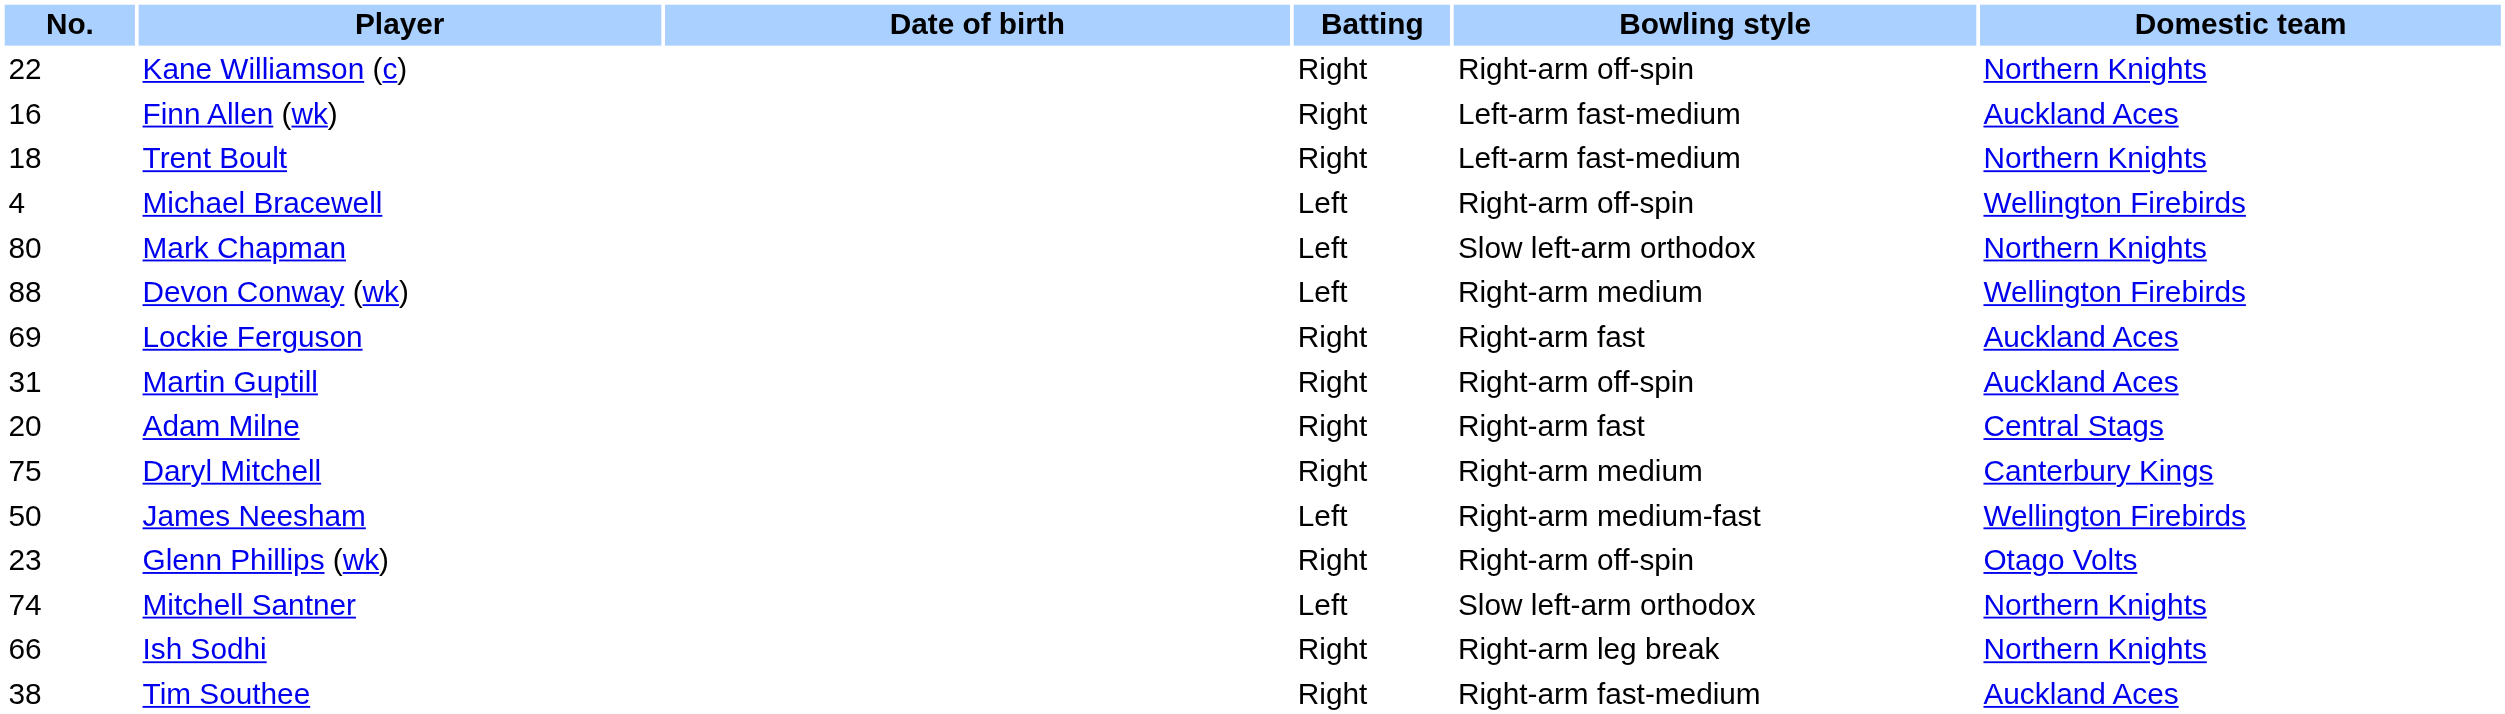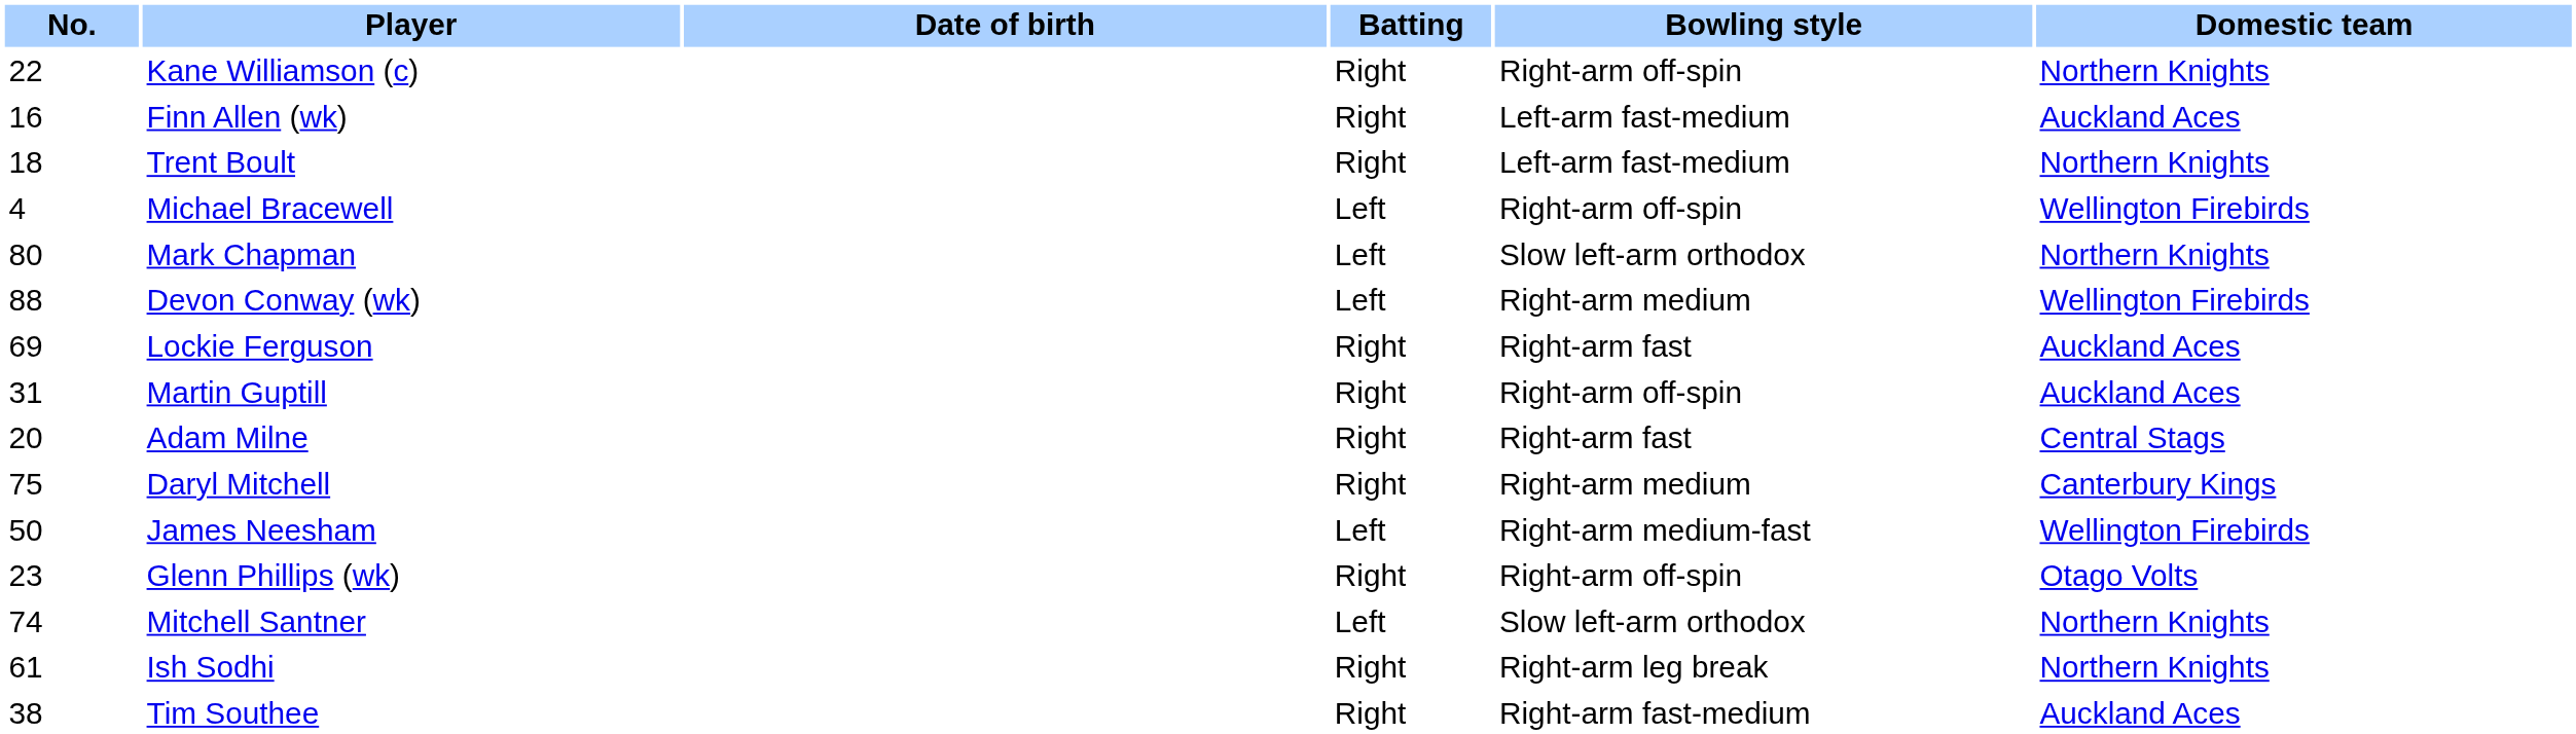Ish Sodhi | No.: 66 -> 61
